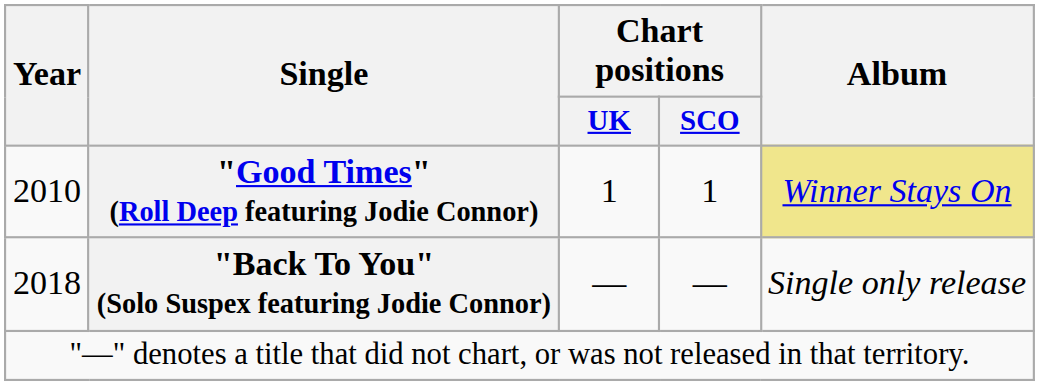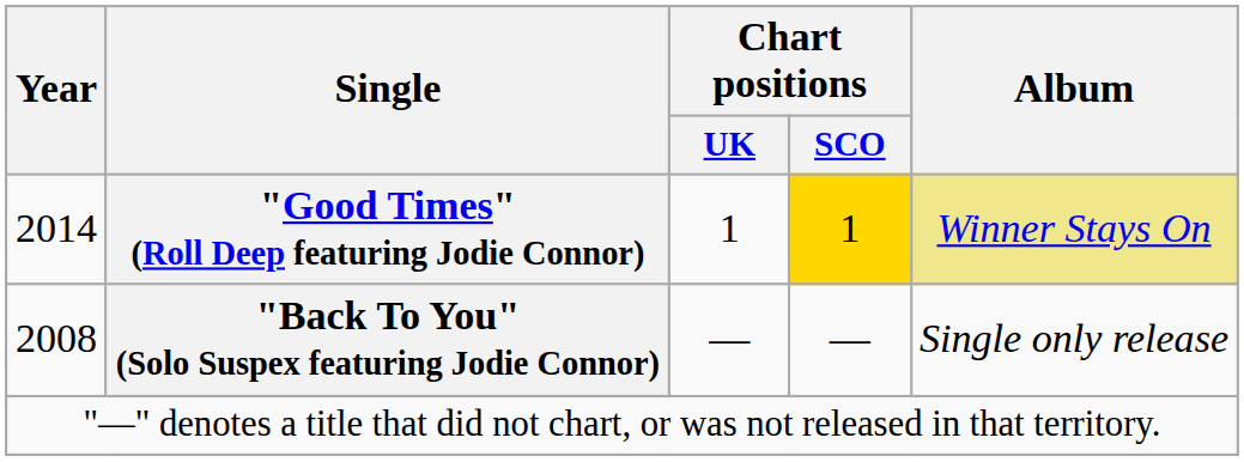"Good Times" (Roll Deep featuring Jodie Connor) | Year: 2010 -> 2014
"Good Times" (Roll Deep featuring Jodie Connor) | Chart positions / SCO: no background -> gold background
"Back To You" (Solo Suspex featuring Jodie Connor) | Year: 2018 -> 2008
